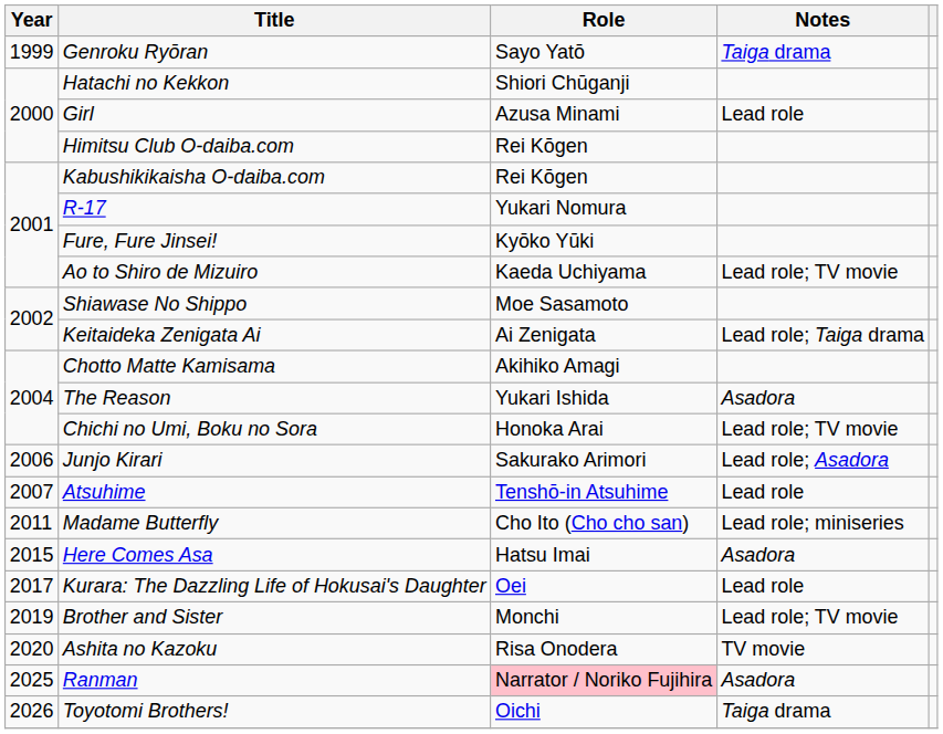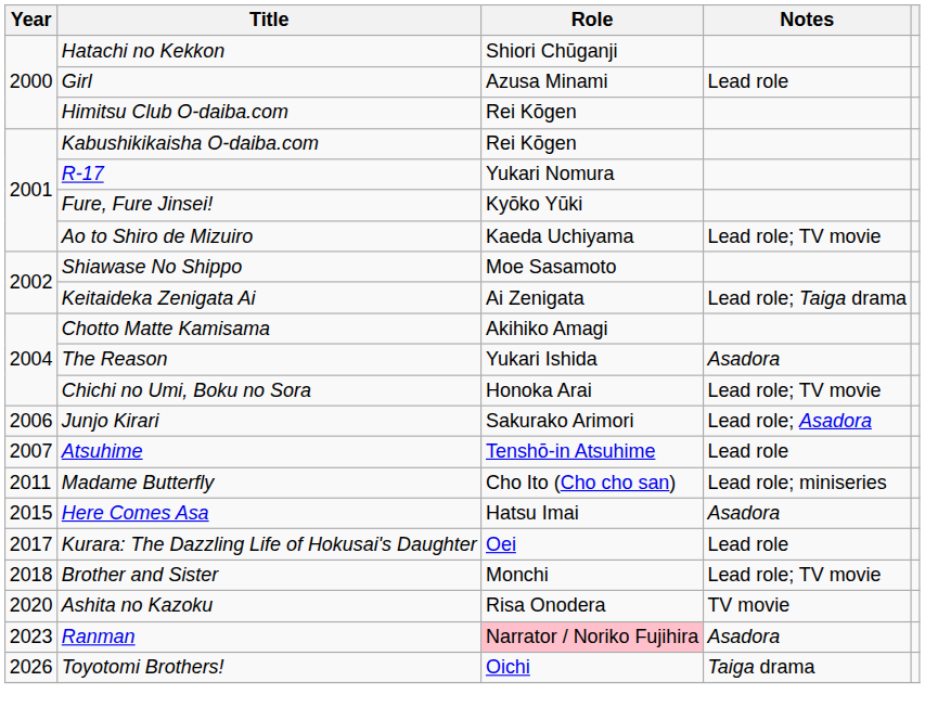- row: 1999 | Genroku Ryōran | Sayo Yatō | Taiga drama
Brother and Sister | Year: 2019 -> 2018
Ranman | Year: 2025 -> 2023
